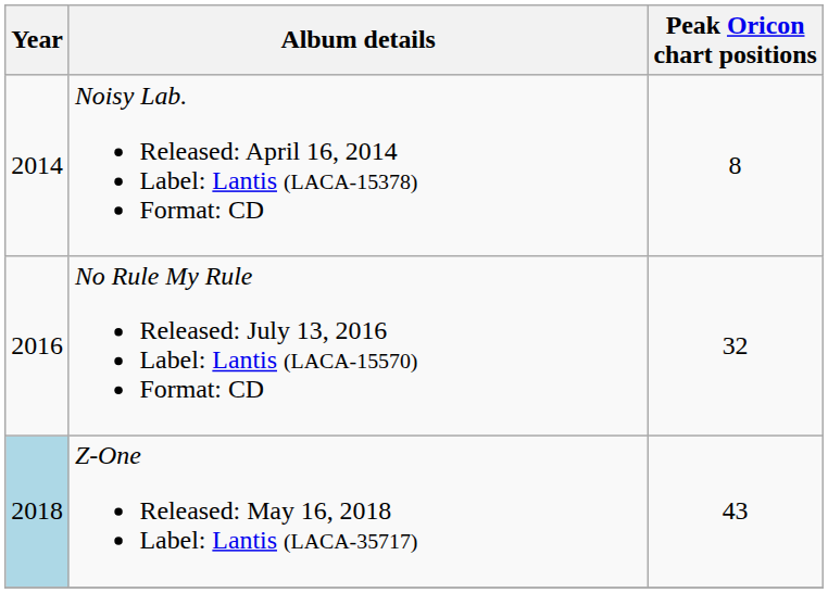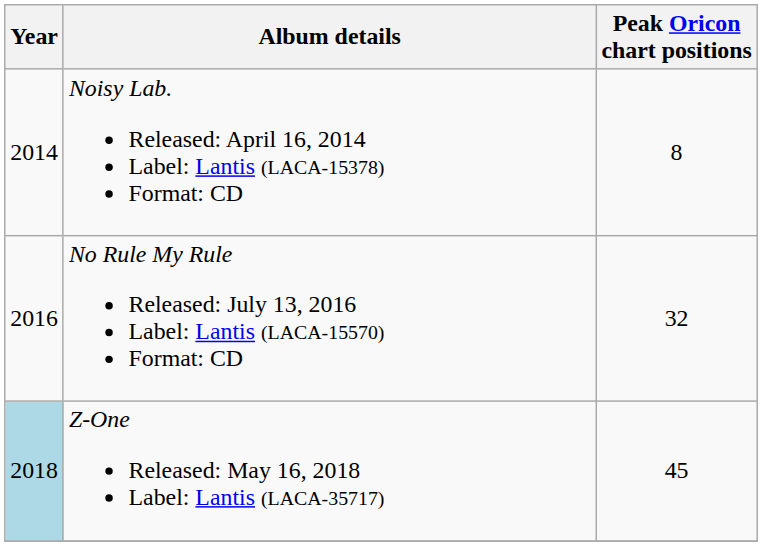Z-One Released: May 16, 2018 Label: Lantis (LACA-35717) | Peak Oricon chart positions: 43 -> 45
